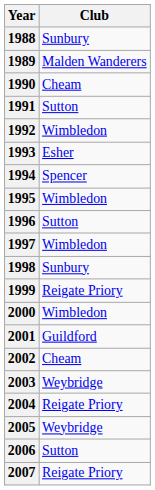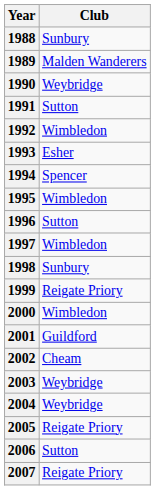1990 | Club: Cheam -> Weybridge
2004 | Club: Reigate Priory -> Weybridge
2005 | Club: Weybridge -> Reigate Priory
